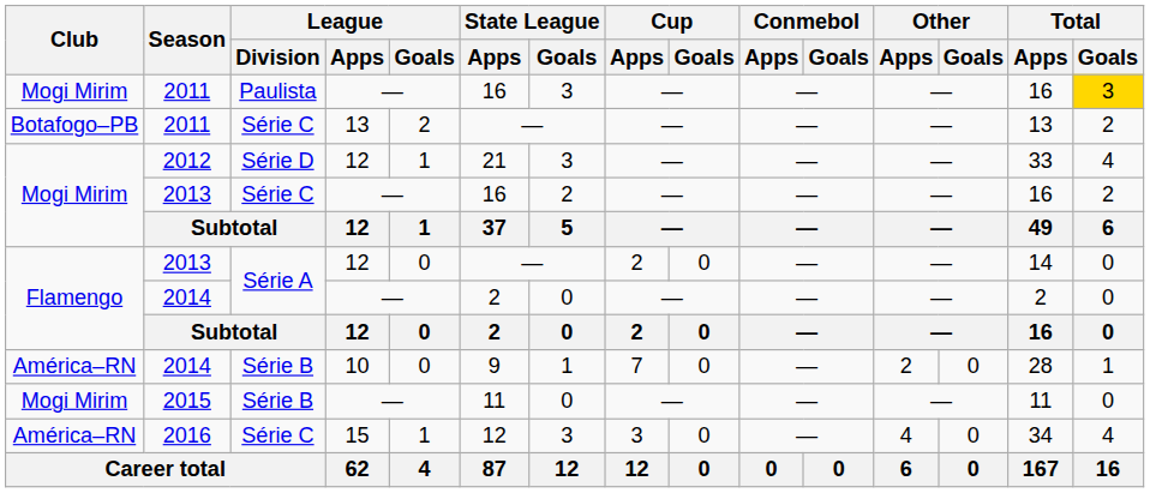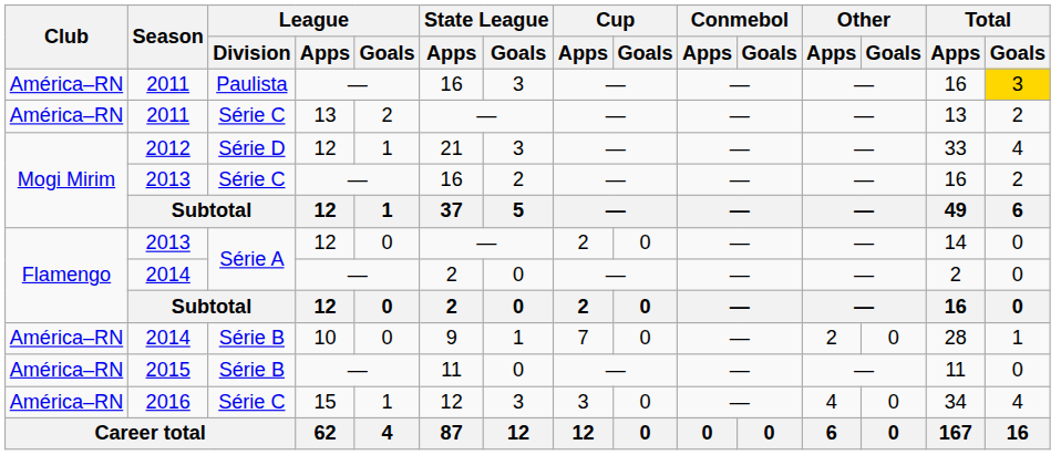2011 / Paulista | Club: Mogi Mirim -> América–RN
2011 / Série C | Club: Botafogo–PB -> América–RN
2015 | Club: Mogi Mirim -> América–RN
